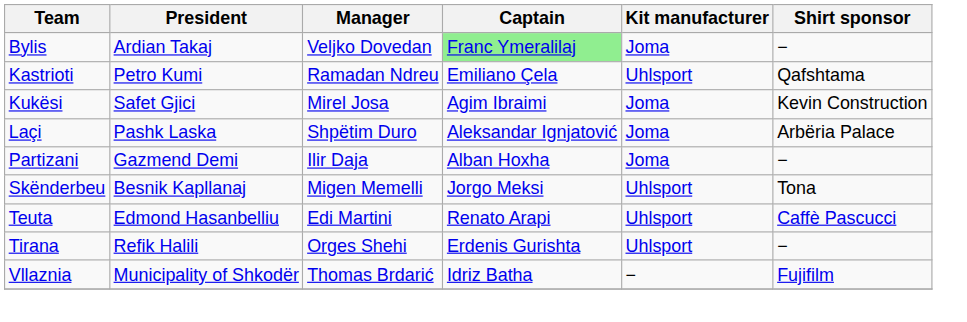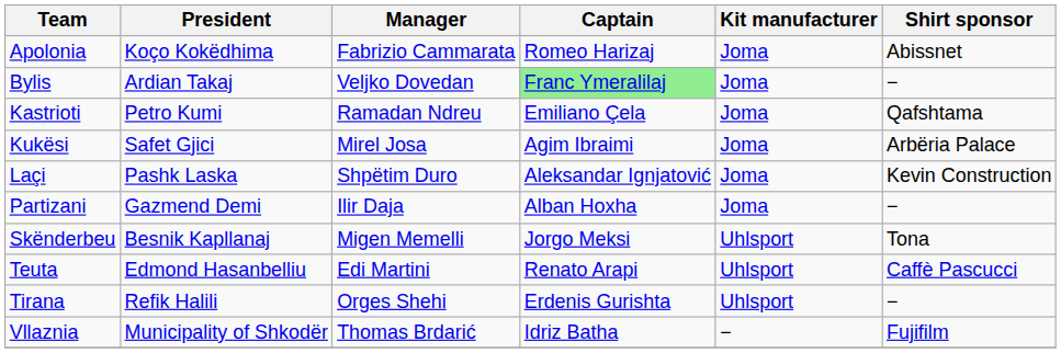+ row: Apolonia | Koço Kokëdhima | Fabrizio Cammarata | Romeo Harizaj | Joma | Abissnet
Kastrioti | Kit manufacturer: Uhlsport -> Joma
Kukësi | Shirt sponsor: Kevin Construction -> Arbëria Palace
Laçi | Shirt sponsor: Arbëria Palace -> Kevin Construction
